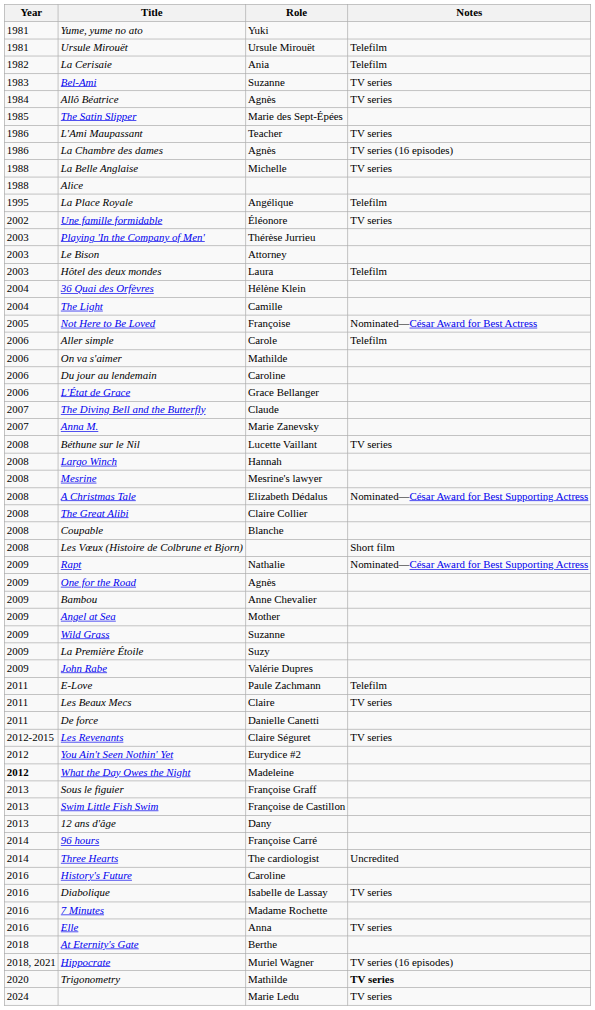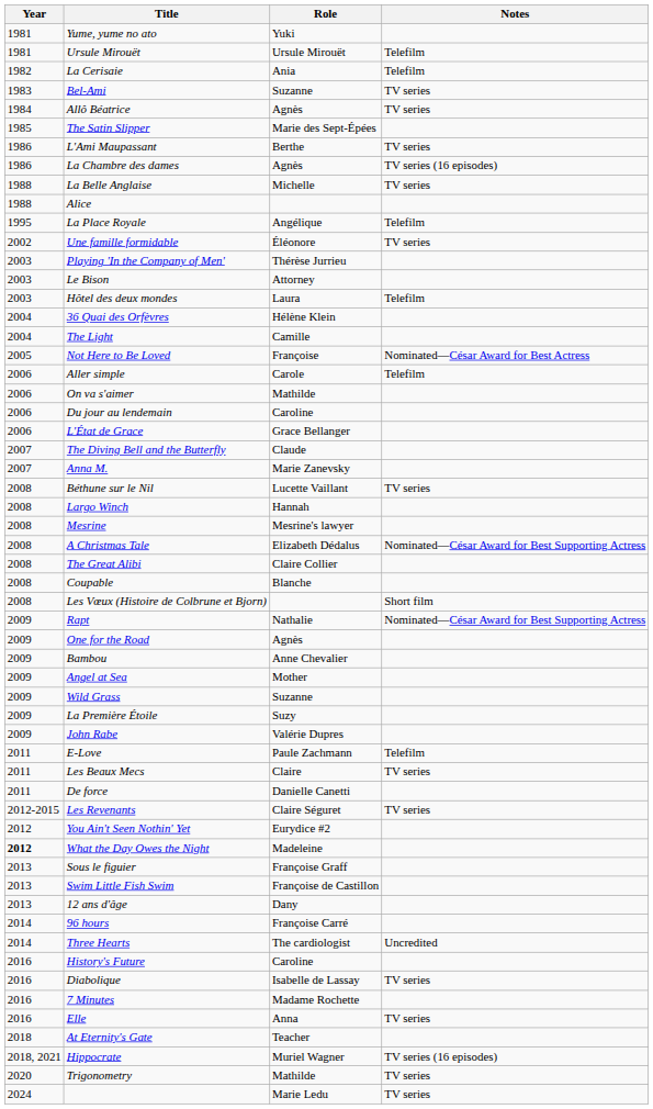L'Ami Maupassant | Role: Teacher -> Berthe
At Eternity's Gate | Role: Berthe -> Teacher
Trigonometry | Notes: bold -> normal
